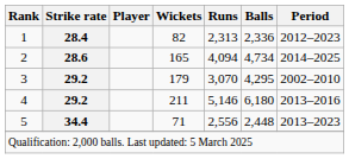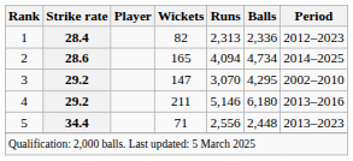3 | Wickets: 179 -> 147
